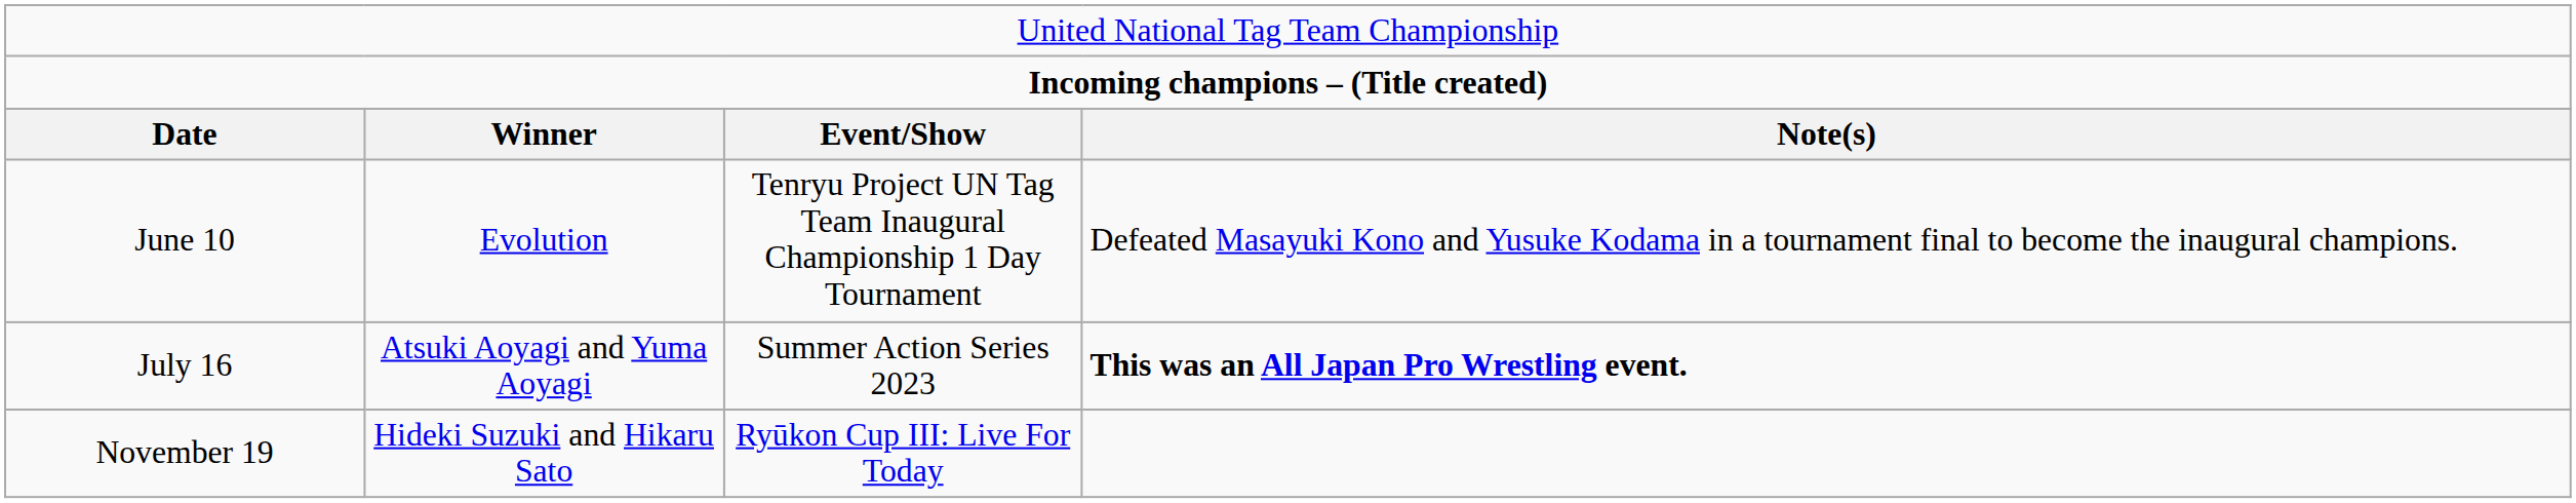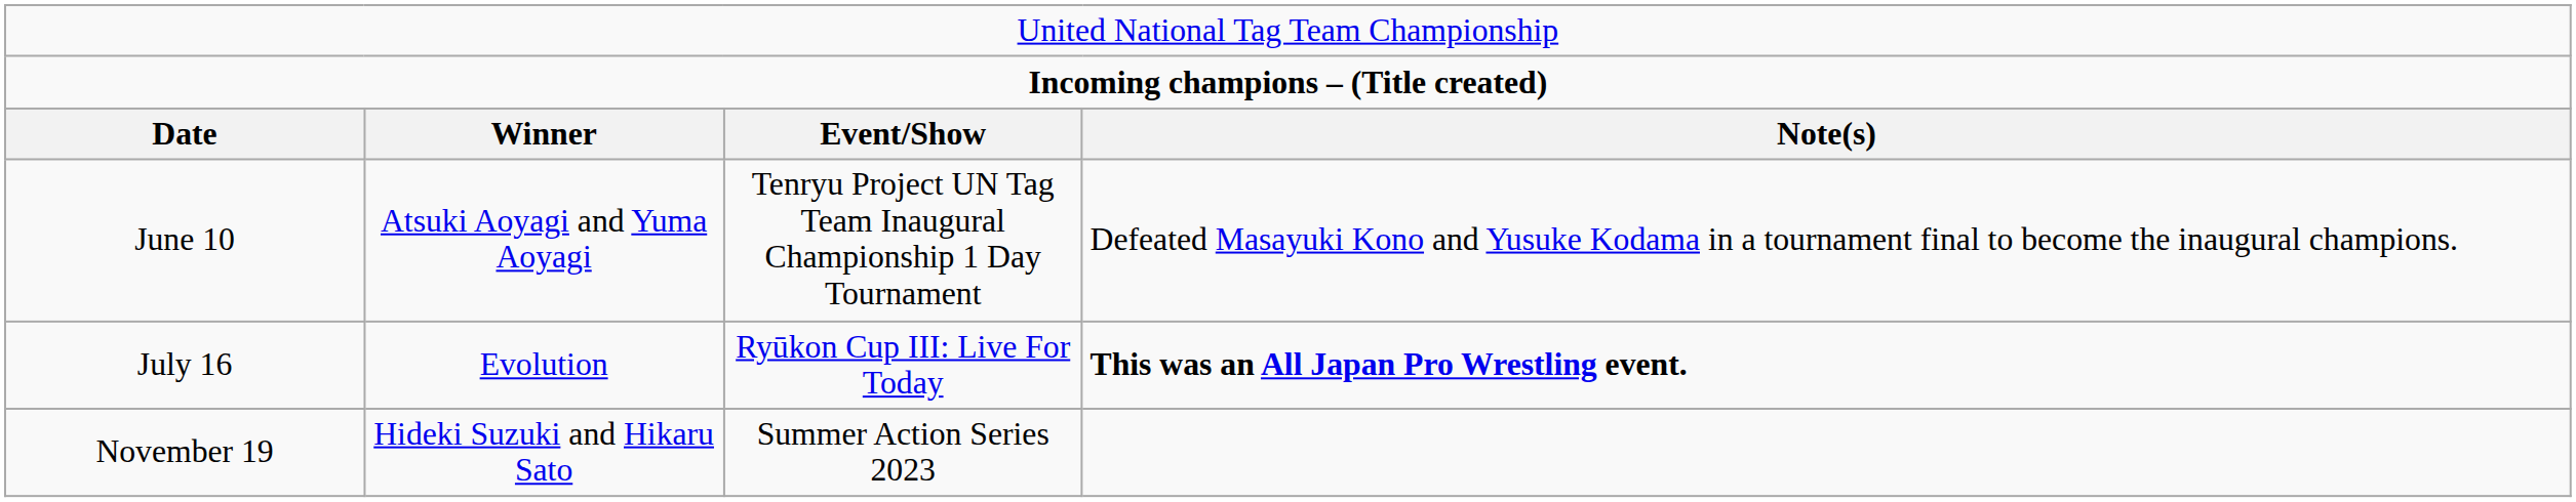June 10 | column 2: Evolution -> Atsuki Aoyagi and Yuma Aoyagi
July 16 | column 2: Atsuki Aoyagi and Yuma Aoyagi -> Evolution
July 16 | column 3: Summer Action Series 2023 -> Ryūkon Cup III: Live For Today
November 19 | column 3: Ryūkon Cup III: Live For Today -> Summer Action Series 2023
